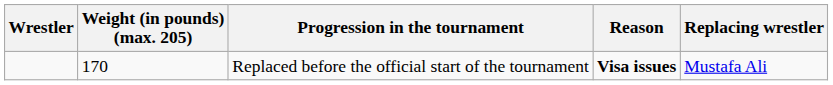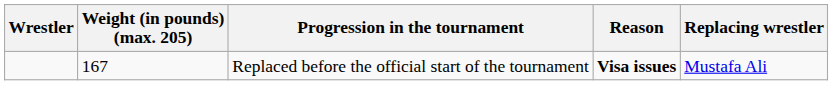Replaced before the official start of the tournament | Weight (in pounds) (max. 205): 170 -> 167
